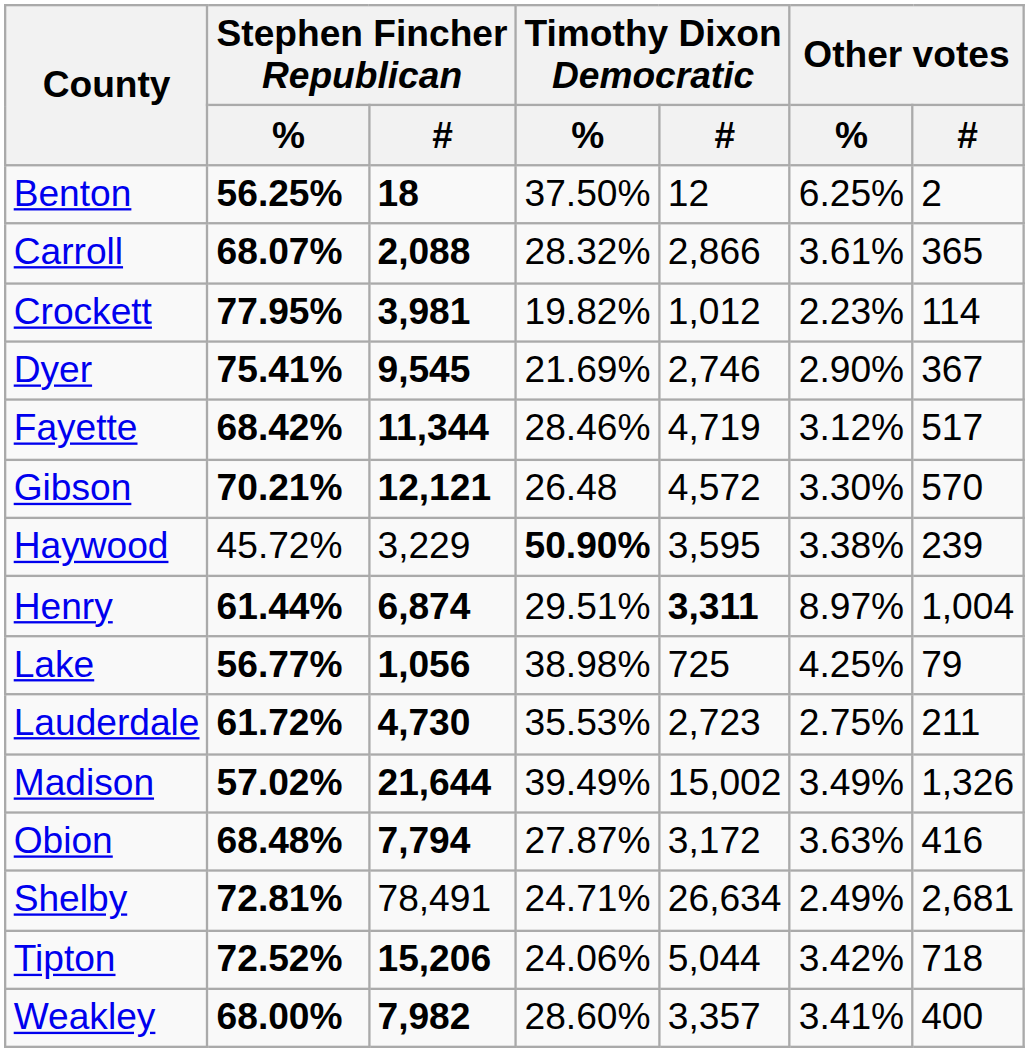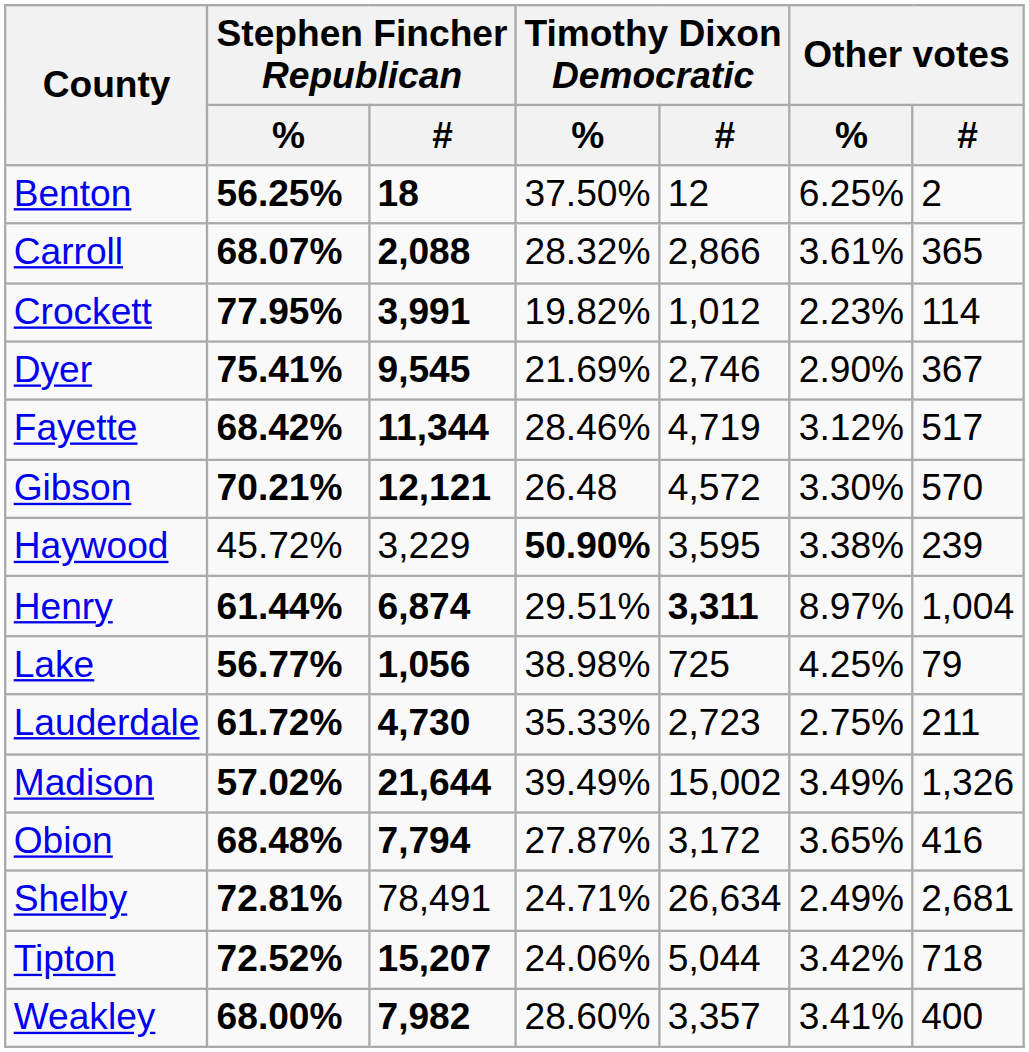Crockett | Stephen Fincher Republican / #: 3,981 -> 3,991
Lauderdale | Timothy Dixon Democratic / %: 35.53% -> 35.33%
Obion | Other votes / %: 3.63% -> 3.65%
Tipton | Stephen Fincher Republican / #: 15,206 -> 15,207
